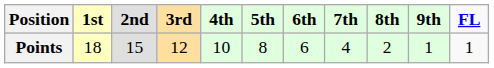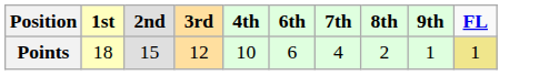- column: 5th | 8
Points | FL: no background -> khaki background
